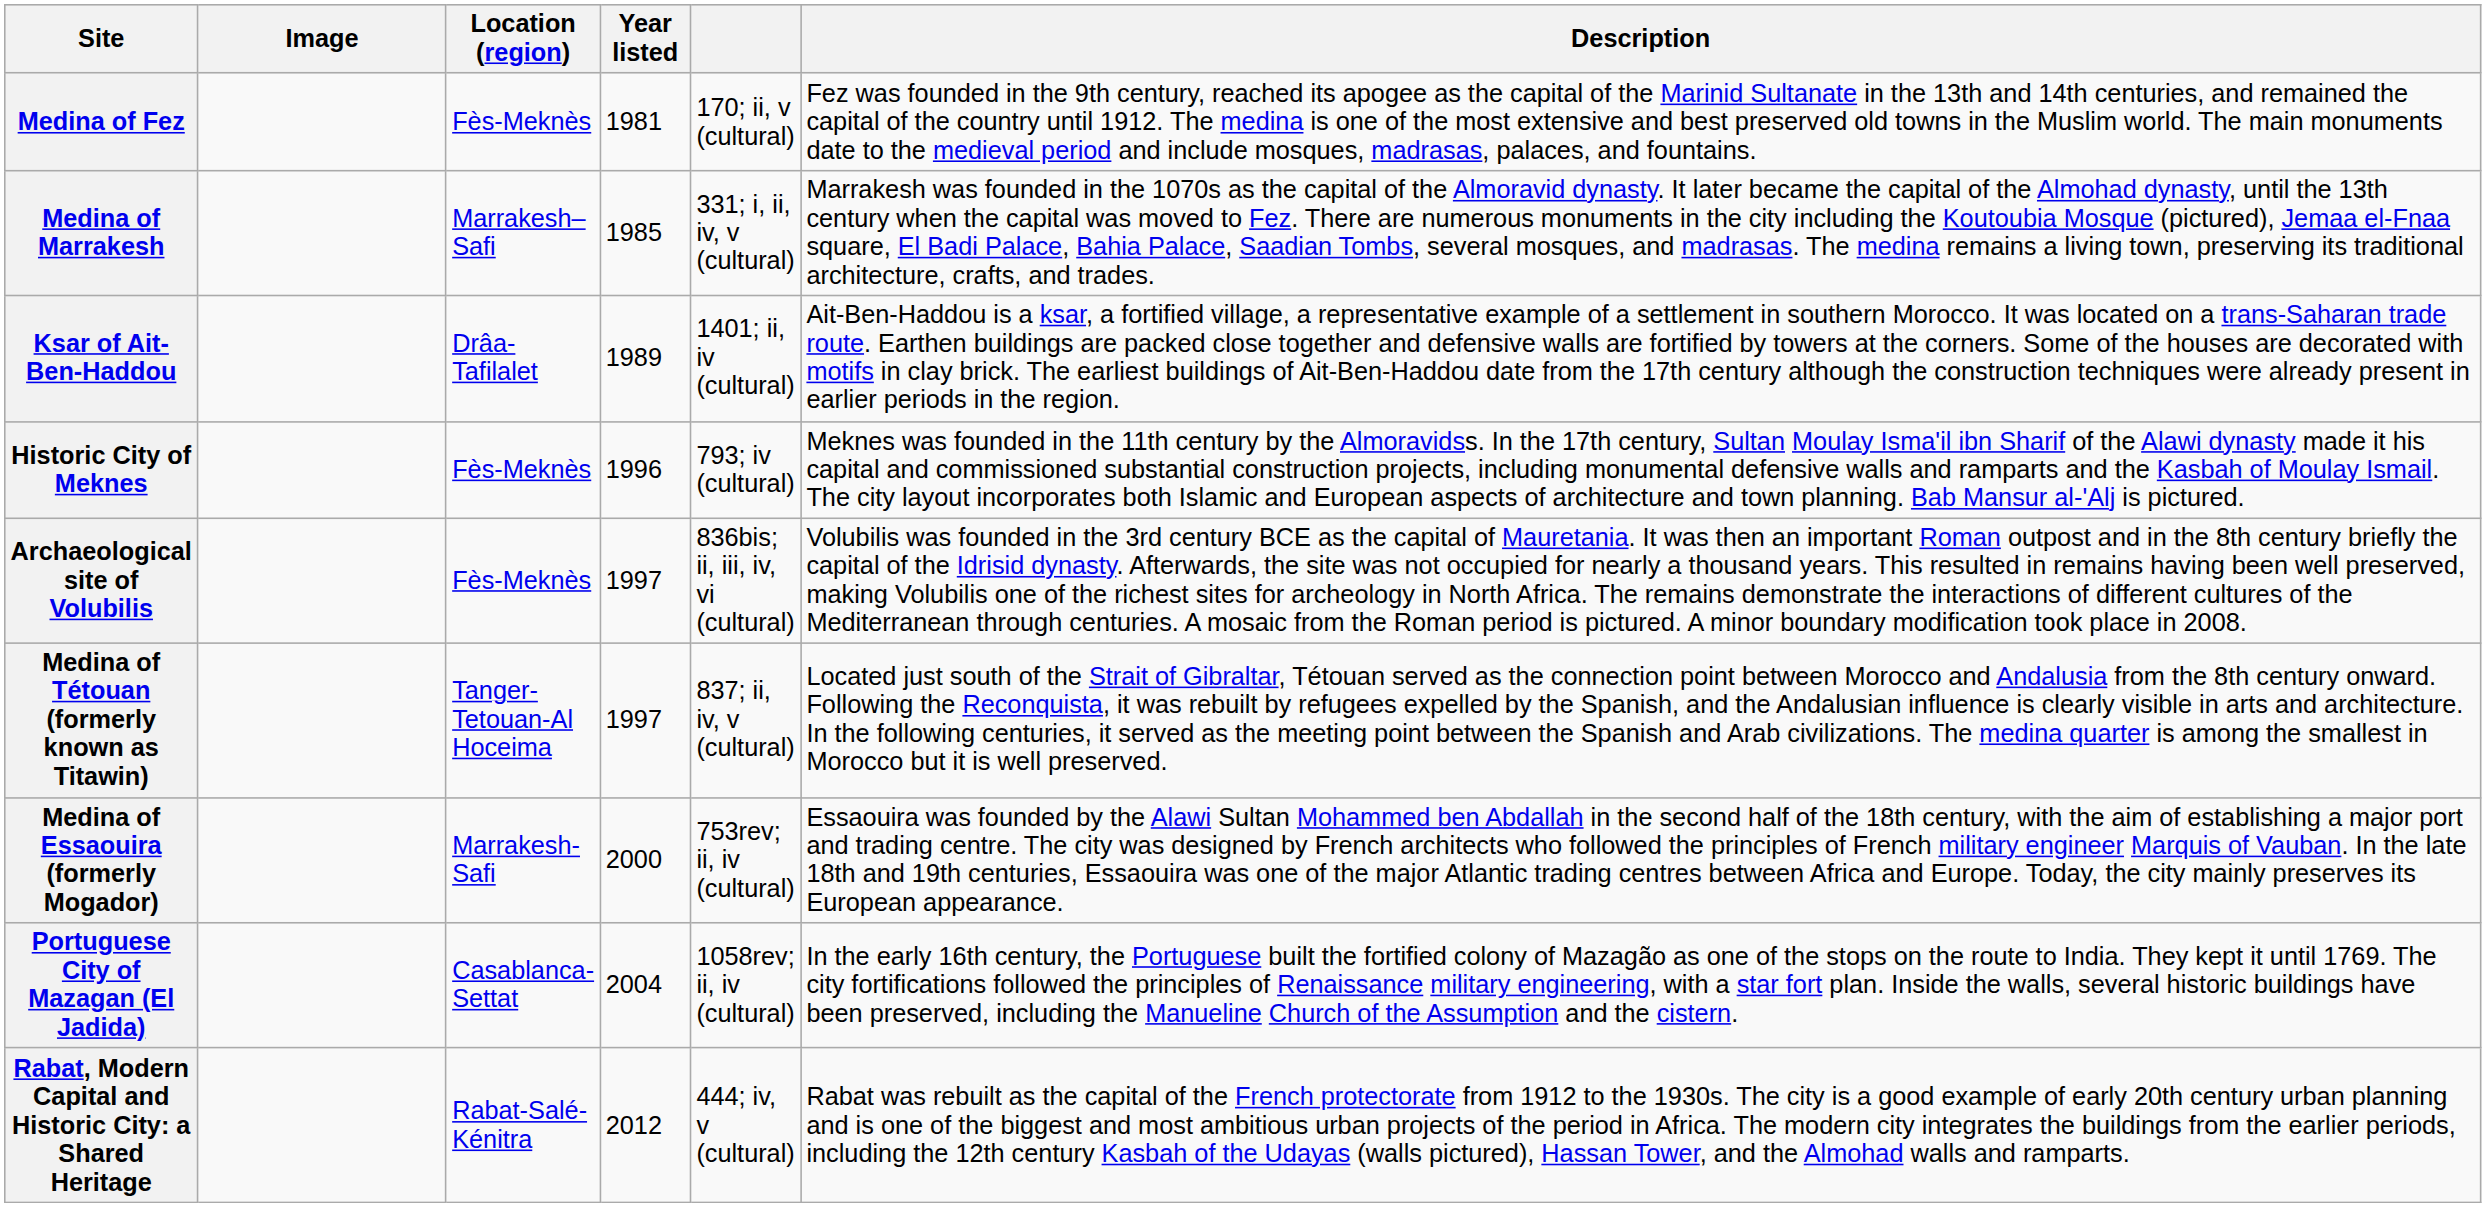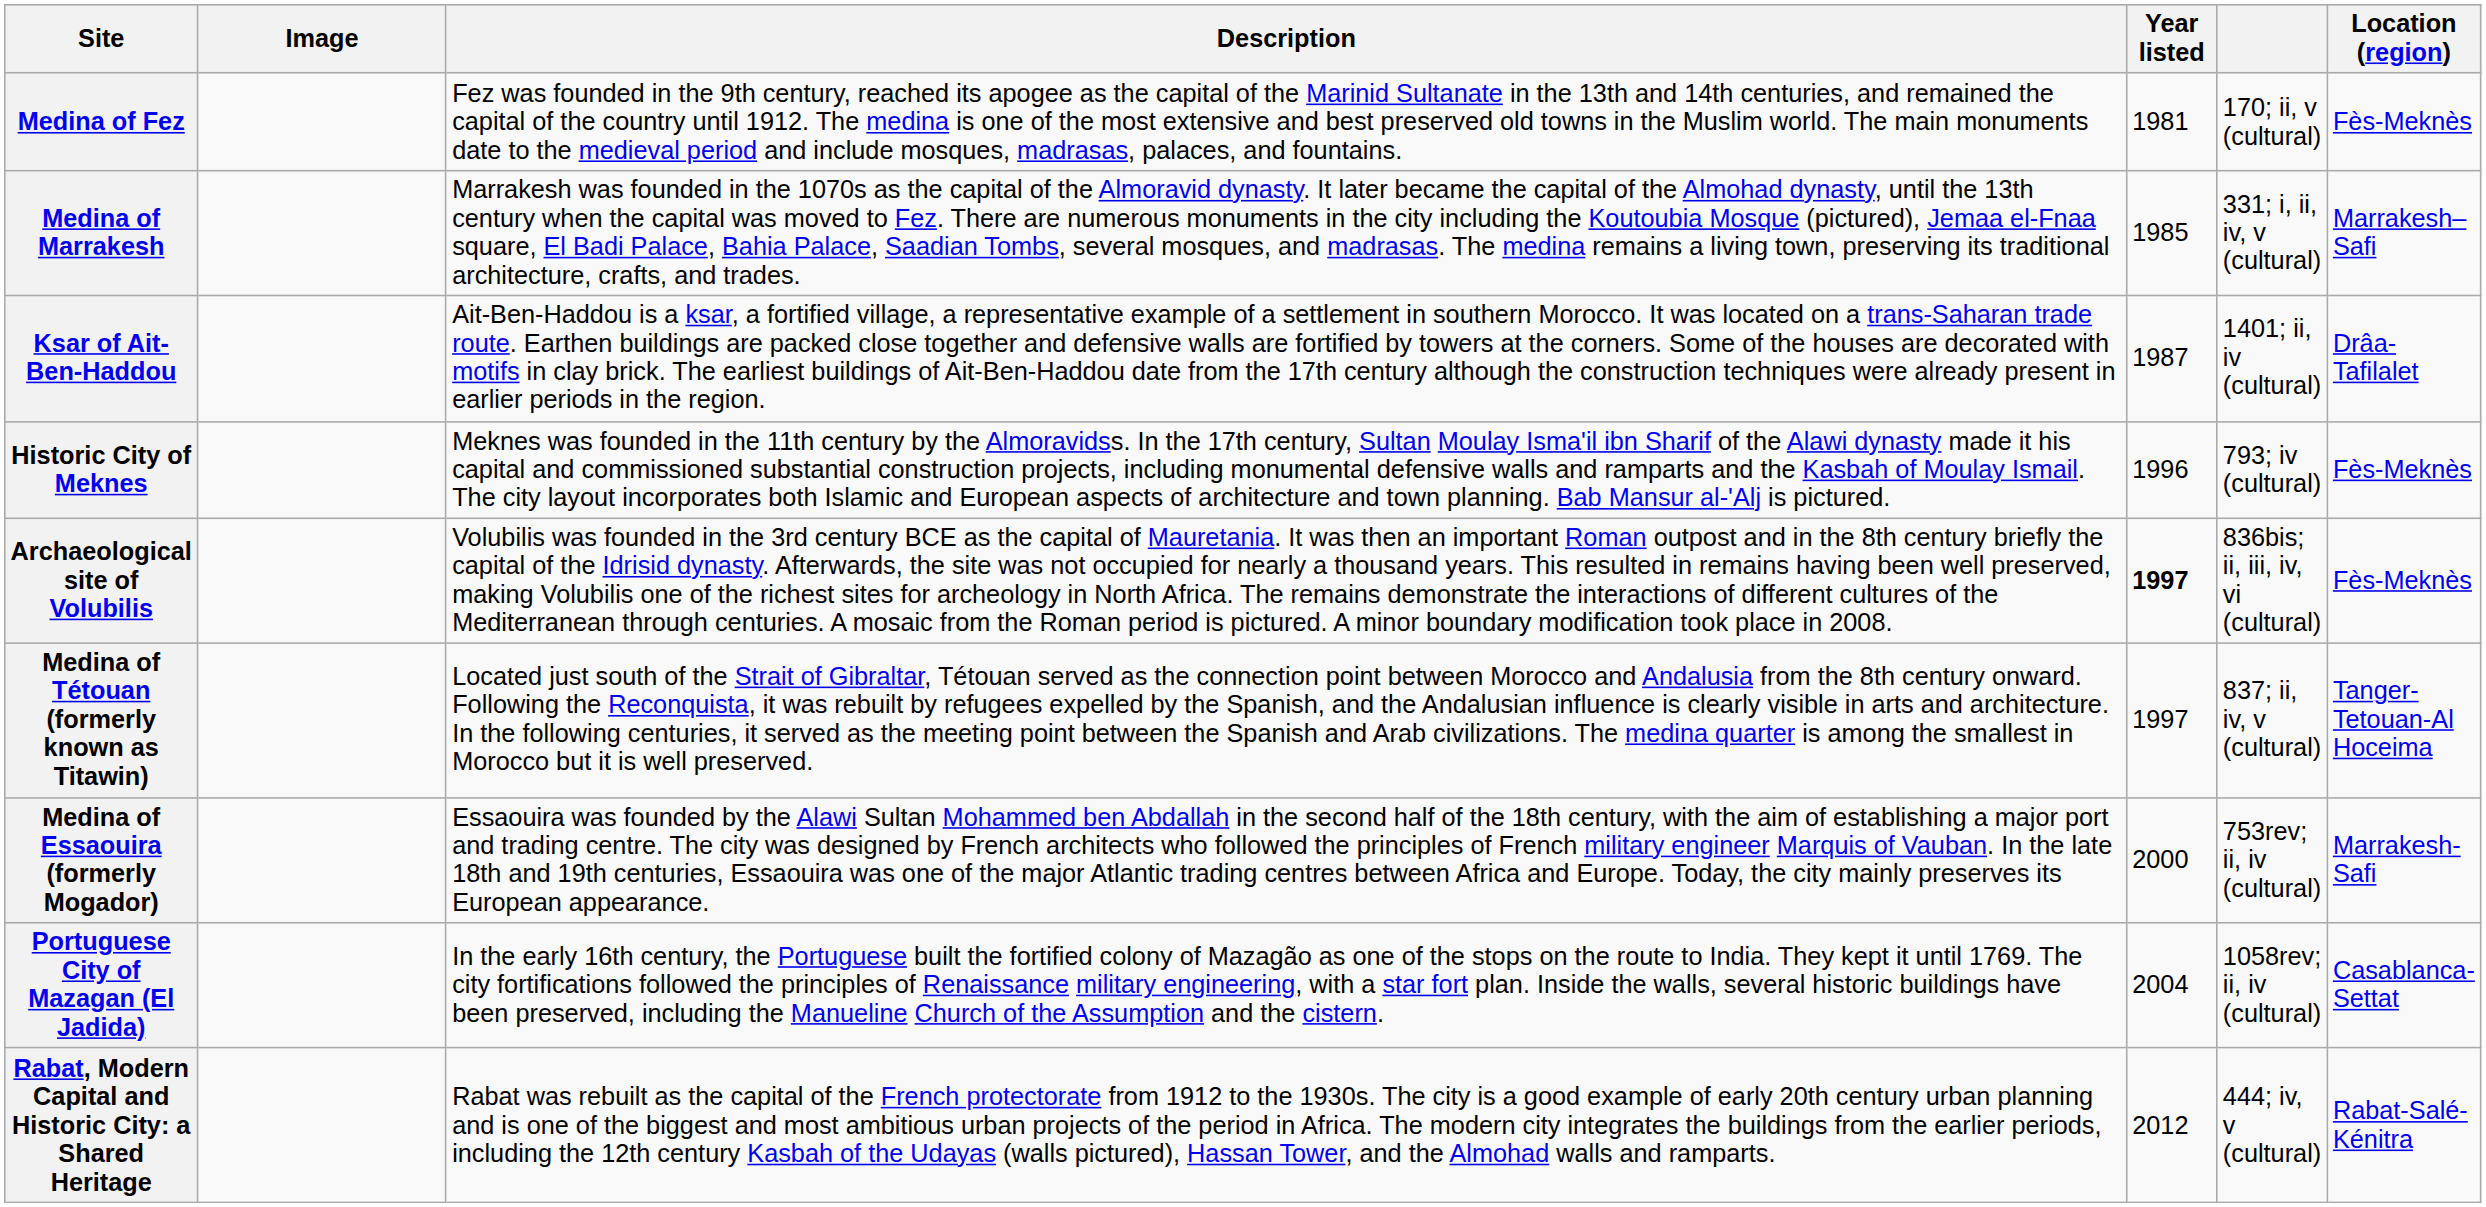columns swapped: Location (region) <-> Description
Ksar of Ait-Ben-Haddou | Year listed: 1989 -> 1987
Archaeological site of Volubilis | Year listed: normal -> bold
